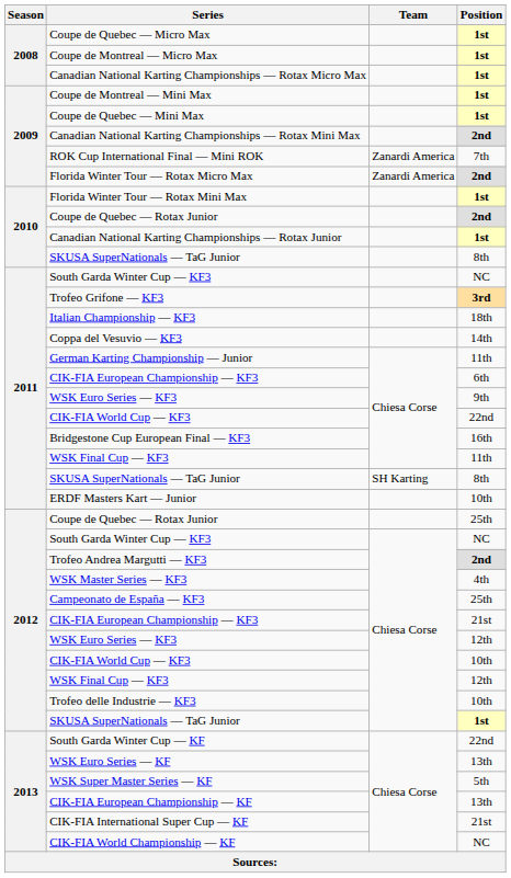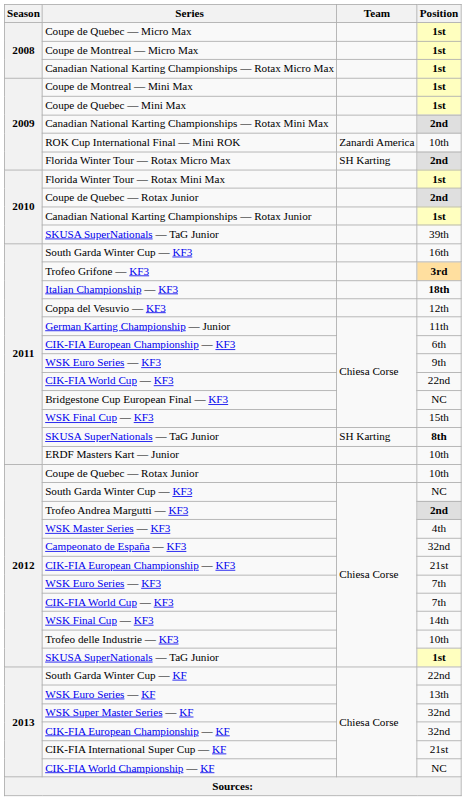ROK Cup International Final — Mini ROK | Position: 7th -> 10th
Florida Winter Tour — Rotax Micro Max | Team: Zanardi America -> SH Karting
2010 / SKUSA SuperNationals — TaG Junior | Position: 8th -> 39th
2011 / South Garda Winter Cup — KF3 | Position: NC -> 16th
Italian Championship — KF3 | Position: normal -> bold
Coppa del Vesuvio — KF3 | Position: 14th -> 12th
Bridgestone Cup European Final — KF3 | Position: 16th -> NC
2011 / WSK Final Cup — KF3 | Position: 11th -> 15th
2011 / SKUSA SuperNationals — TaG Junior | Position: normal -> bold
2012 / Coupe de Quebec — Rotax Junior | Position: 25th -> 10th
Campeonato de España — KF3 | Position: 25th -> 32nd
2012 / WSK Euro Series — KF3 | Position: 12th -> 7th
2012 / CIK-FIA World Cup — KF3 | Position: 10th -> 7th
2012 / WSK Final Cup — KF3 | Position: 12th -> 14th
WSK Super Master Series — KF | Position: 5th -> 32nd
CIK-FIA European Championship — KF | Position: 13th -> 32nd
